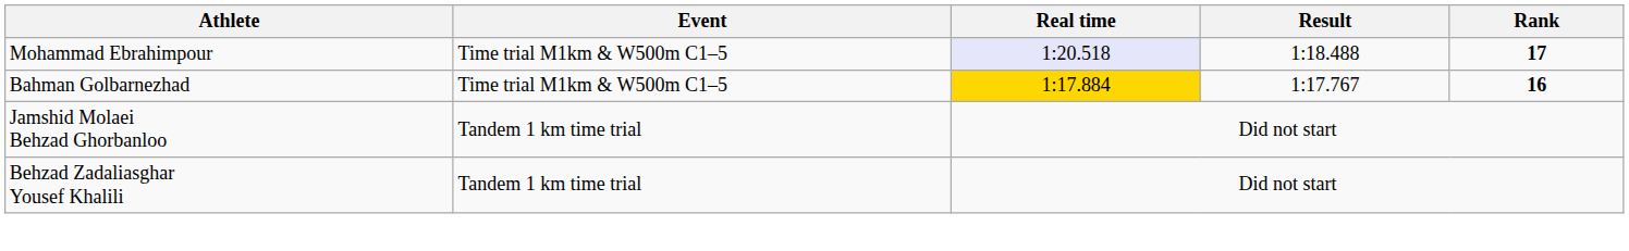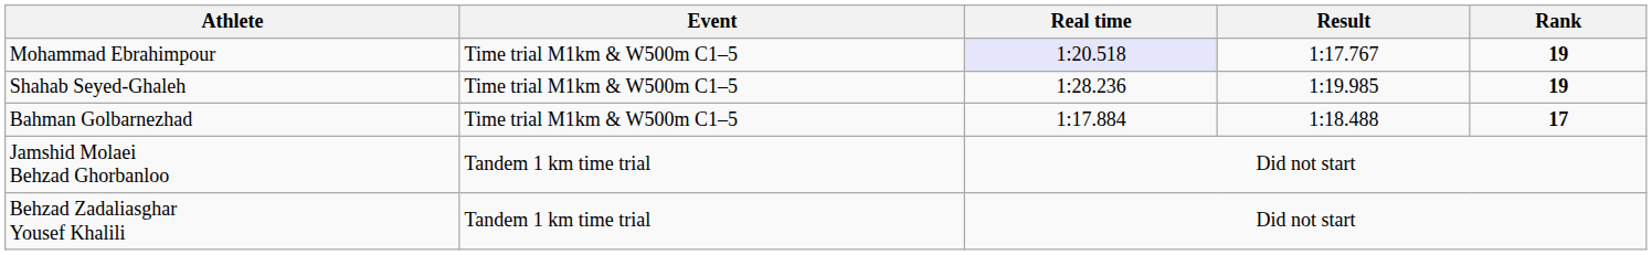Mohammad Ebrahimpour | Result: 1:18.488 -> 1:17.767
Mohammad Ebrahimpour | Rank: 17 -> 19
+ row: Shahab Seyed-Ghaleh | Time trial M1km & W500m C1–5 | 1:28.236 | 1:19.985 | 19
Bahman Golbarnezhad | Real time: gold background -> no background
Bahman Golbarnezhad | Result: 1:17.767 -> 1:18.488
Bahman Golbarnezhad | Rank: 16 -> 17
